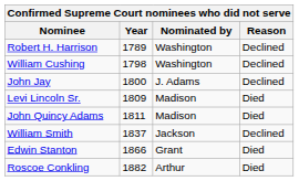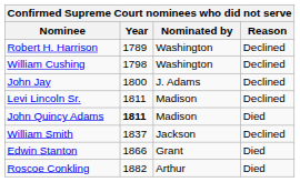Levi Lincoln Sr. | Year: 1809 -> 1811
Levi Lincoln Sr. | Reason: Died -> Declined
John Quincy Adams | Year: normal -> bold
